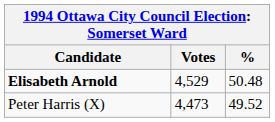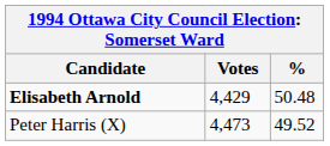Elisabeth Arnold | Votes: 4,529 -> 4,429
